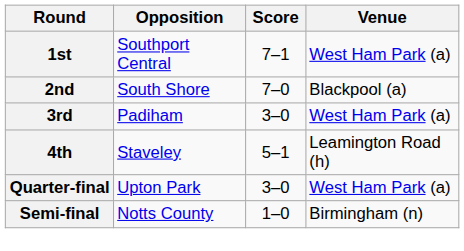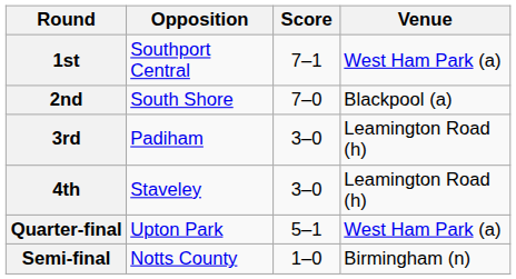3rd | Venue: West Ham Park (a) -> Leamington Road (h)
4th | Score: 5–1 -> 3–0
Quarter-final | Score: 3–0 -> 5–1
